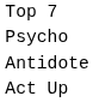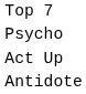rows swapped: Act Up <-> Antidote
